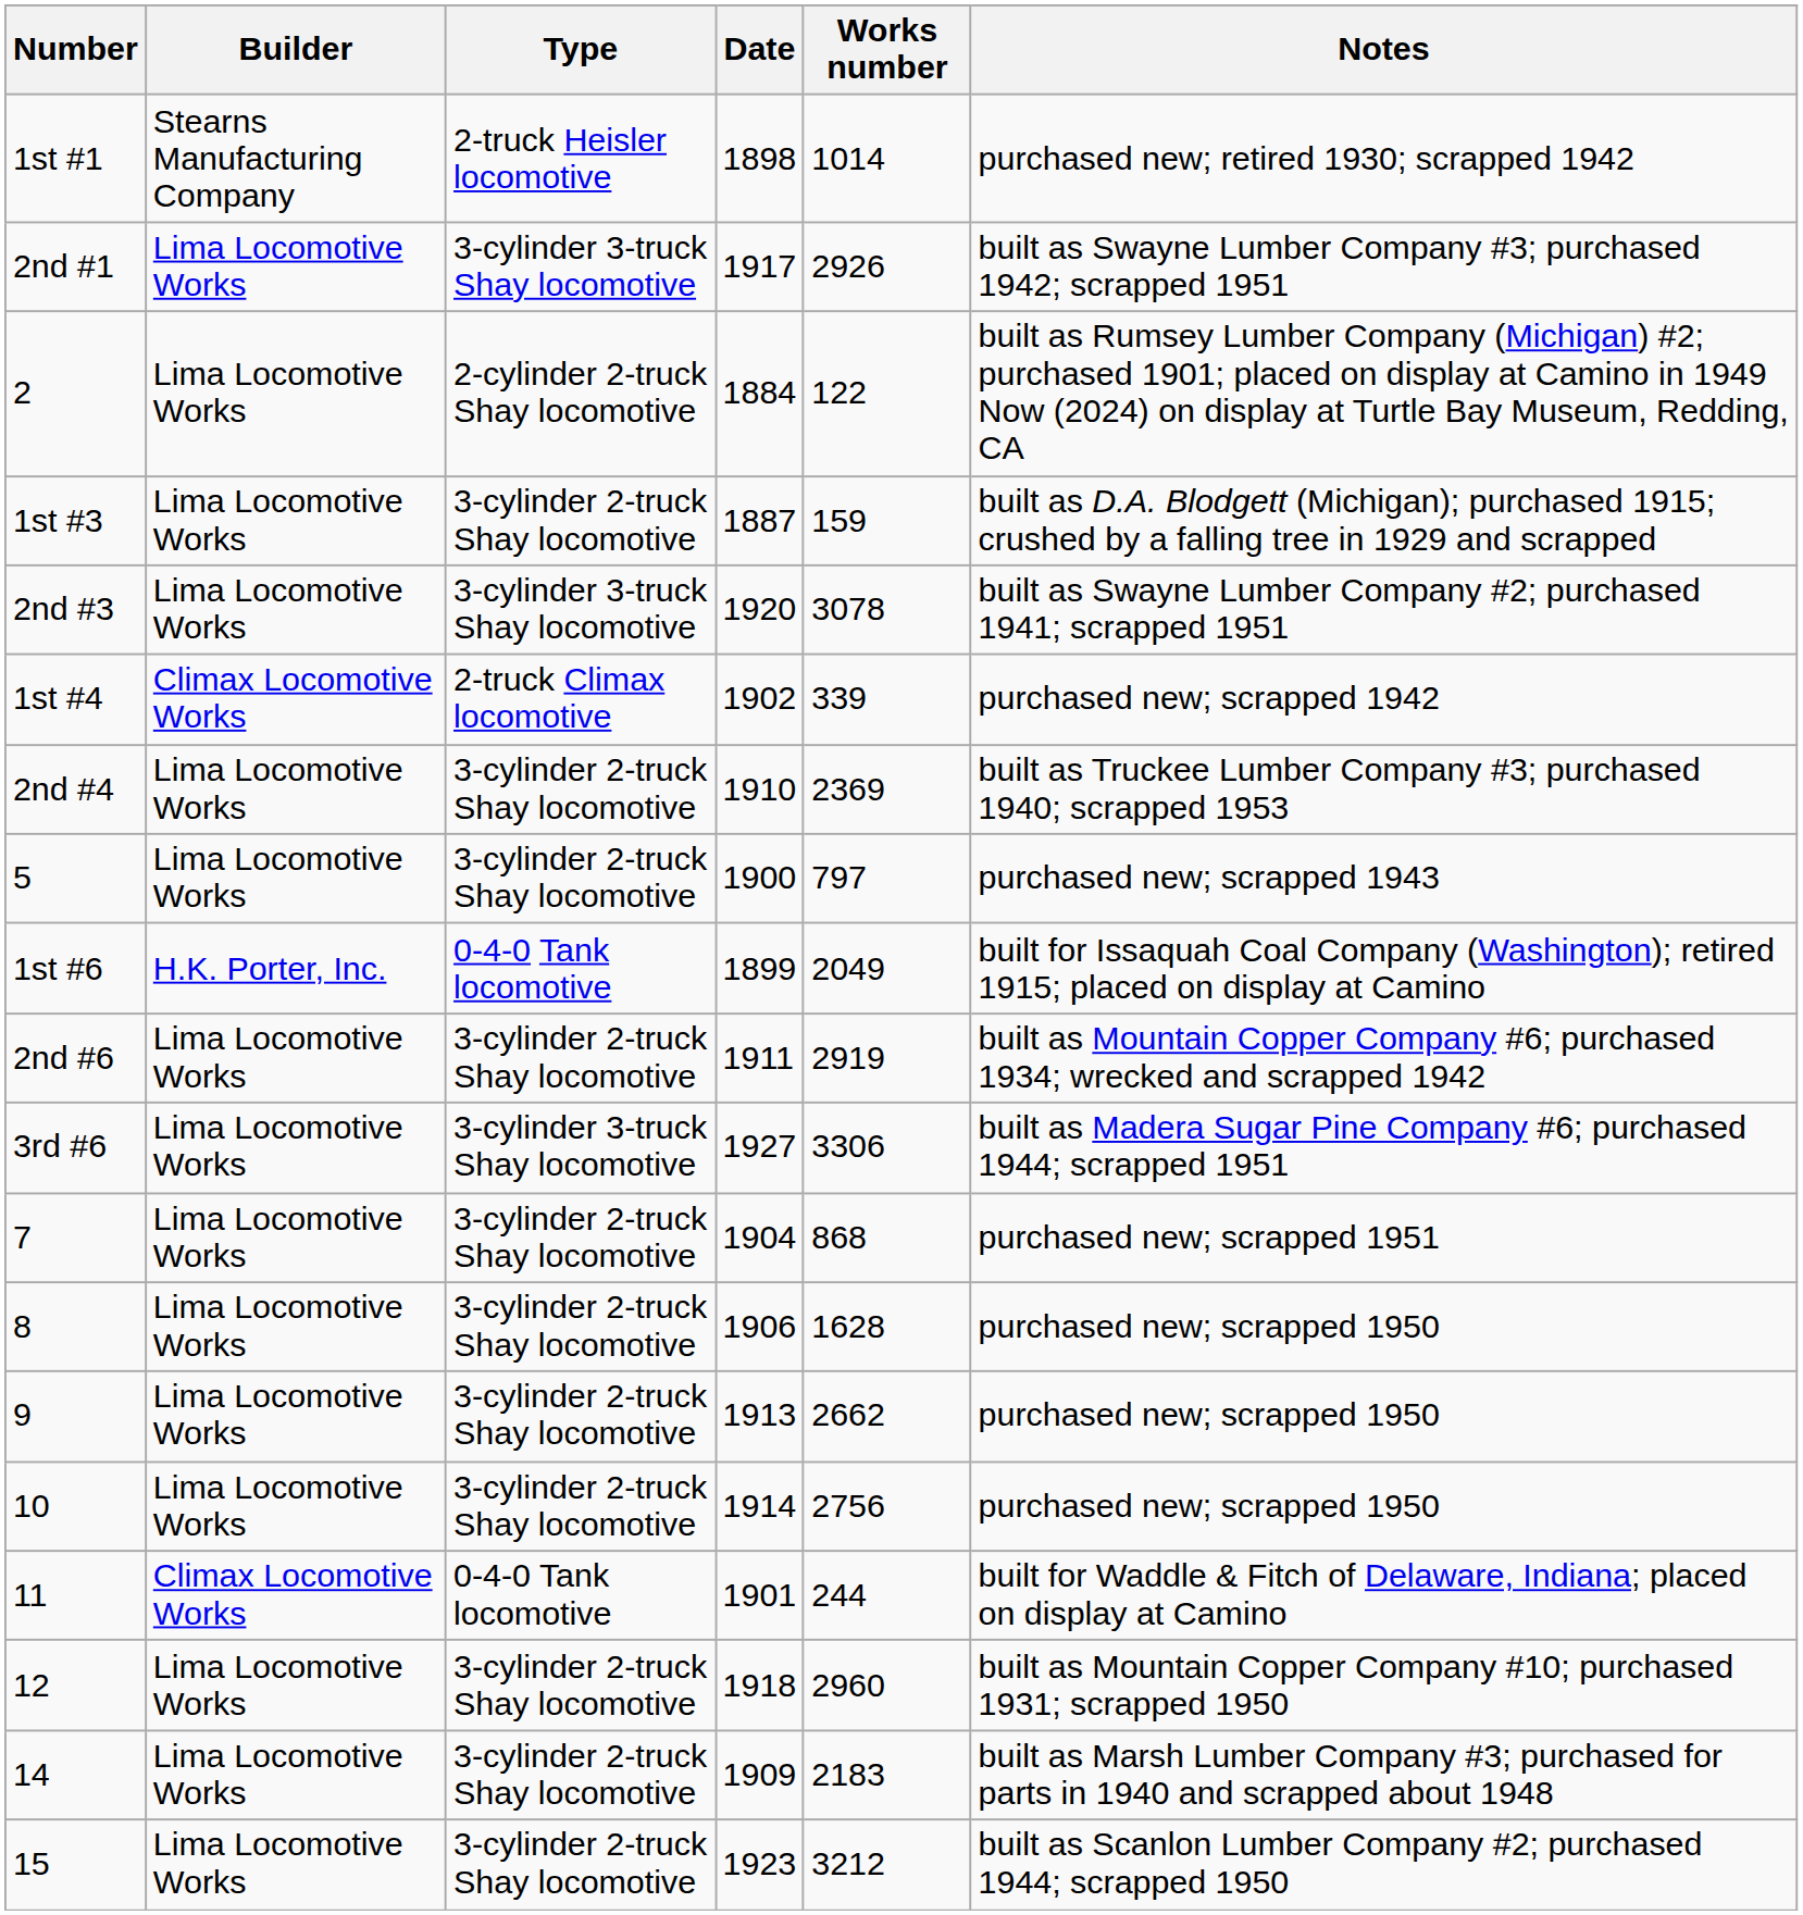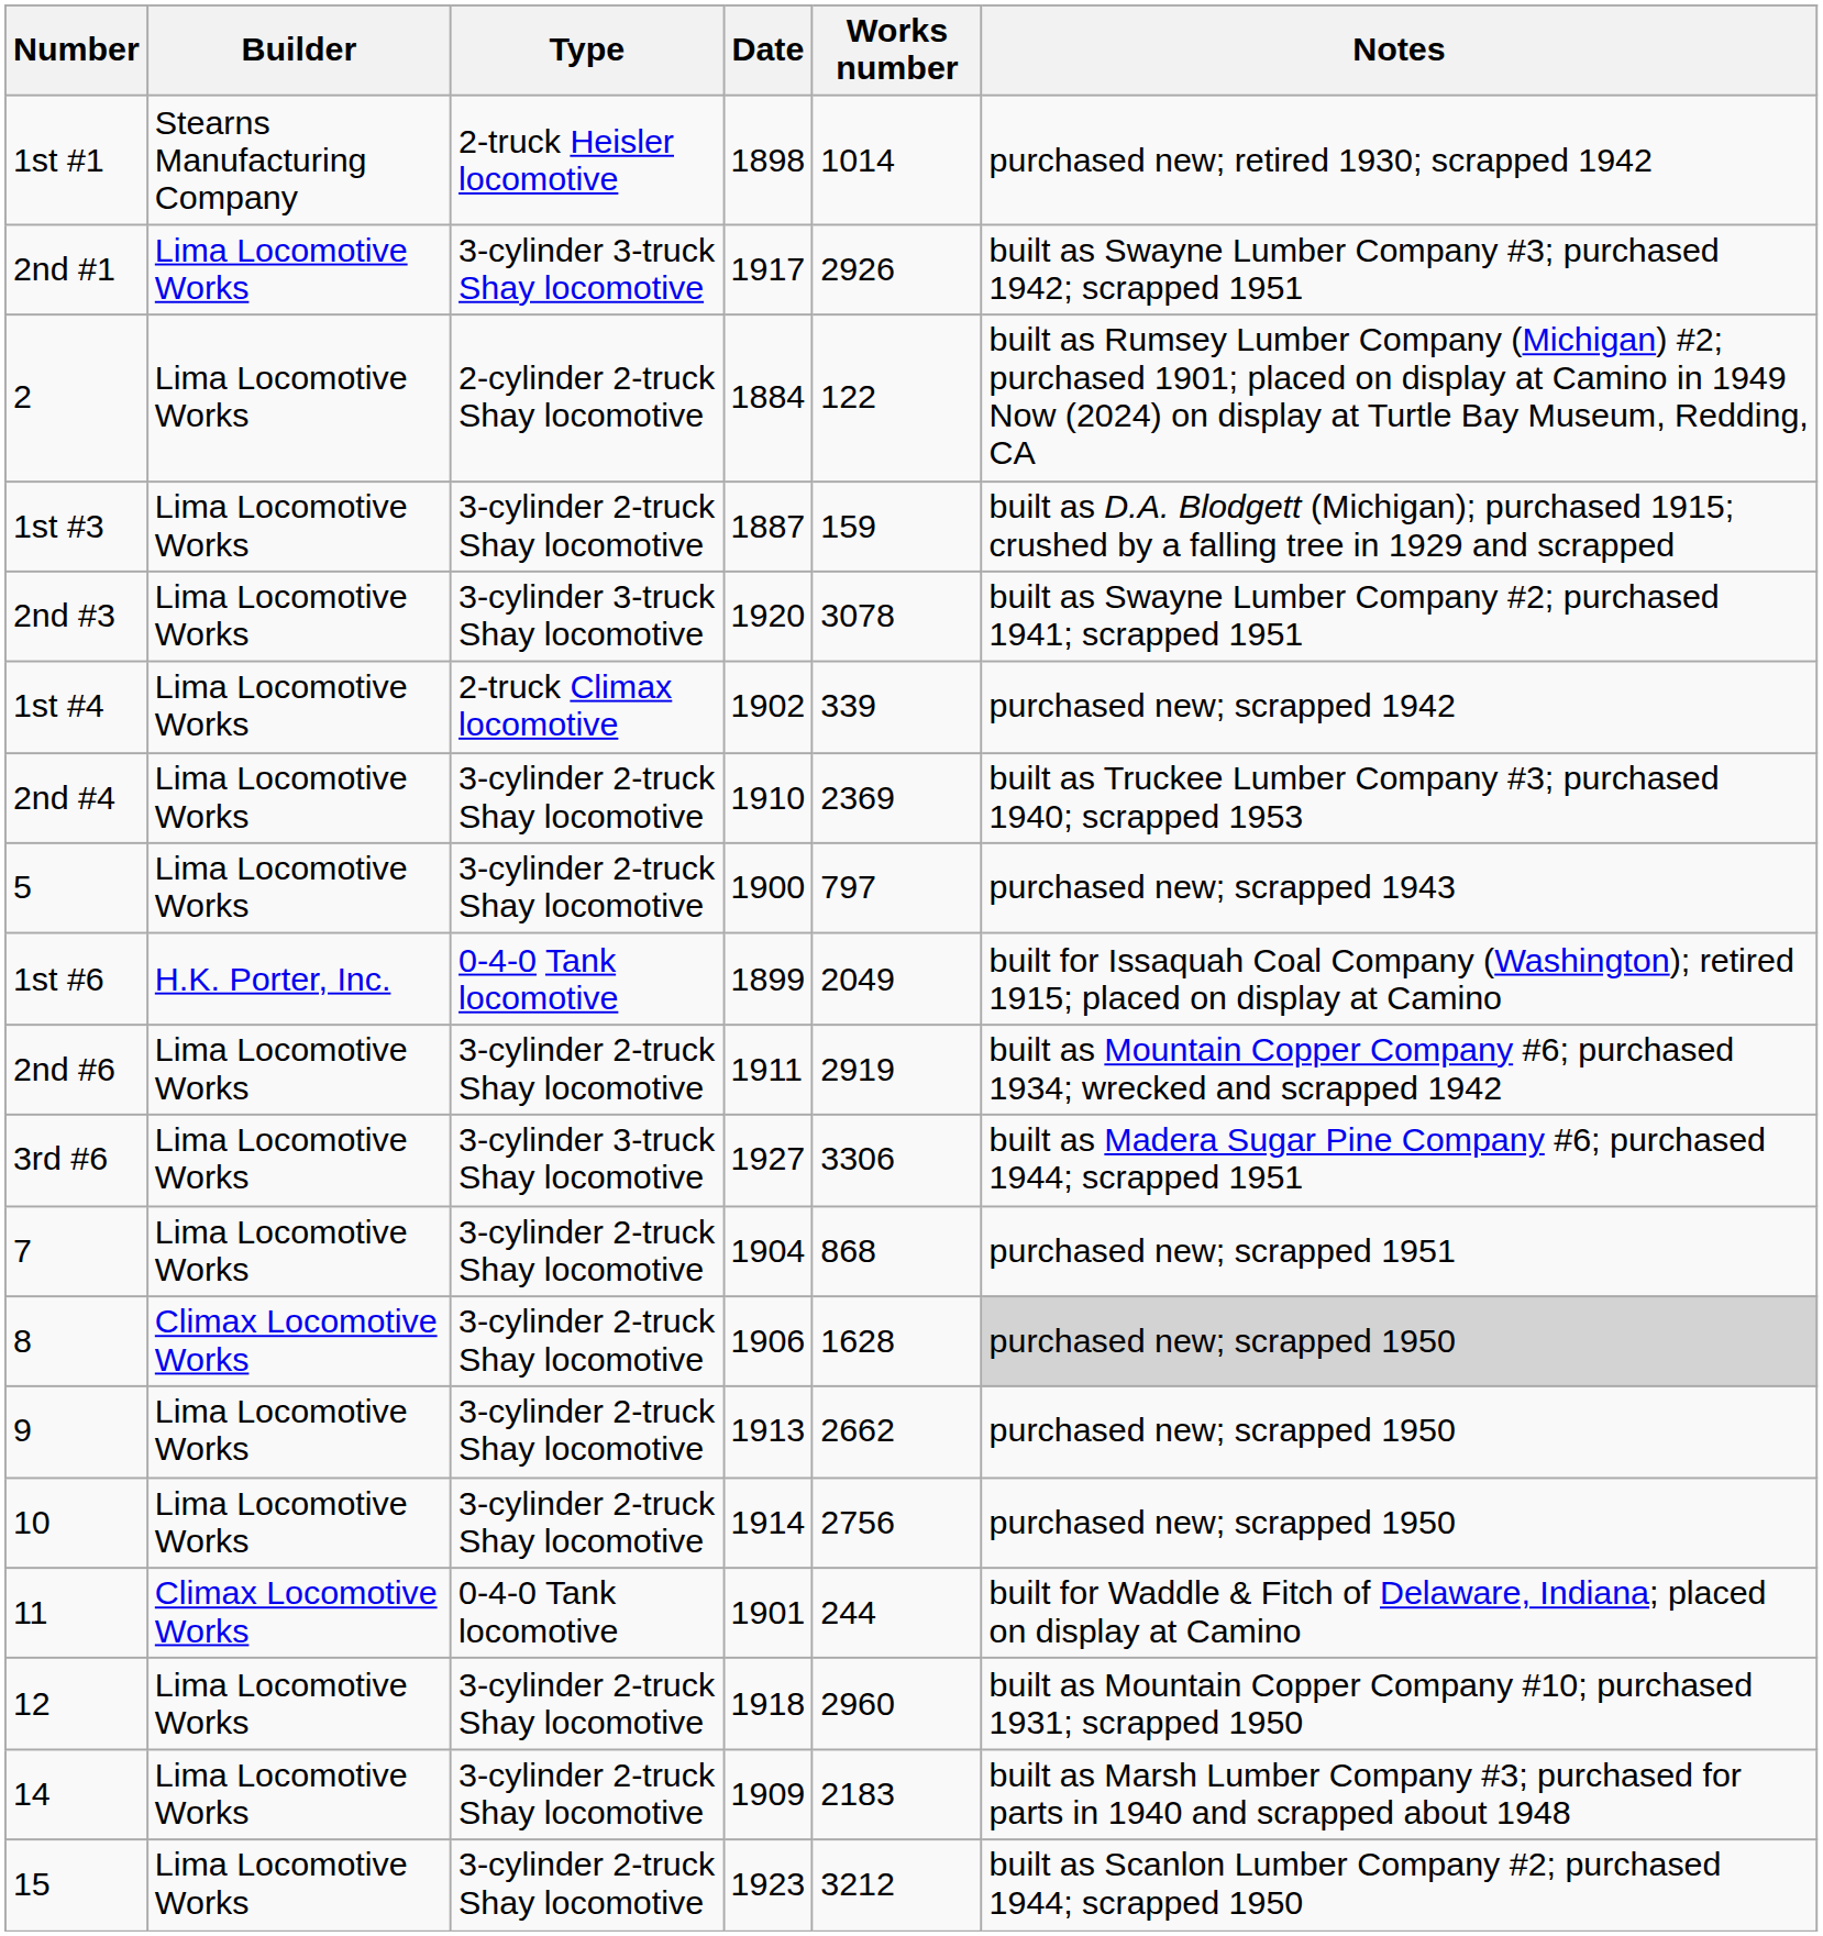1st #4 | Builder: Climax Locomotive Works -> Lima Locomotive Works
8 | Builder: Lima Locomotive Works -> Climax Locomotive Works
8 | Notes: no background -> lightgrey background
